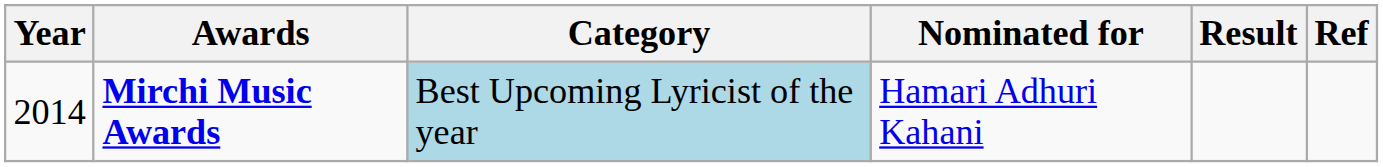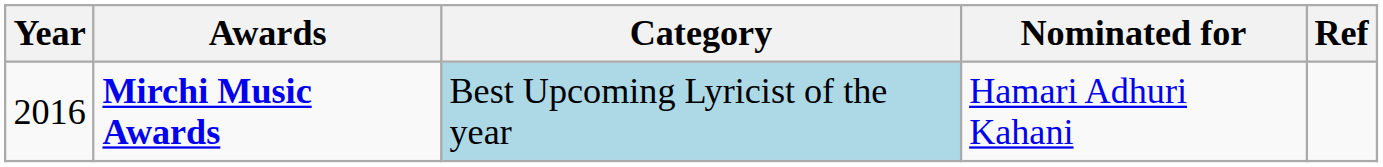- column: Result
Mirchi Music Awards | Year: 2014 -> 2016
